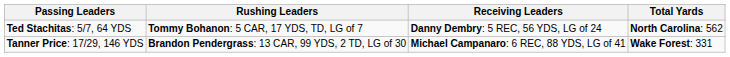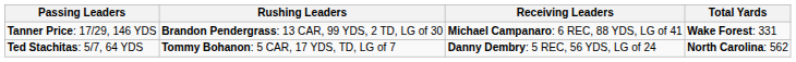rows swapped: Tanner Price: 17/29, 146 YDS <-> Ted Stachitas: 5/7, 64 YDS
